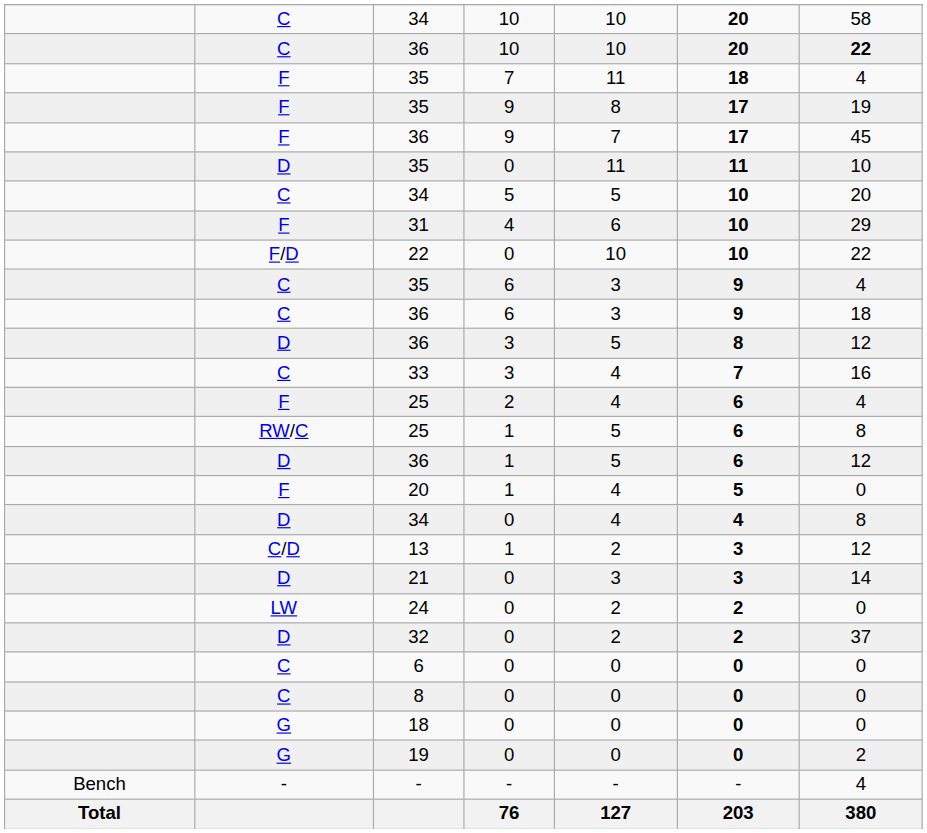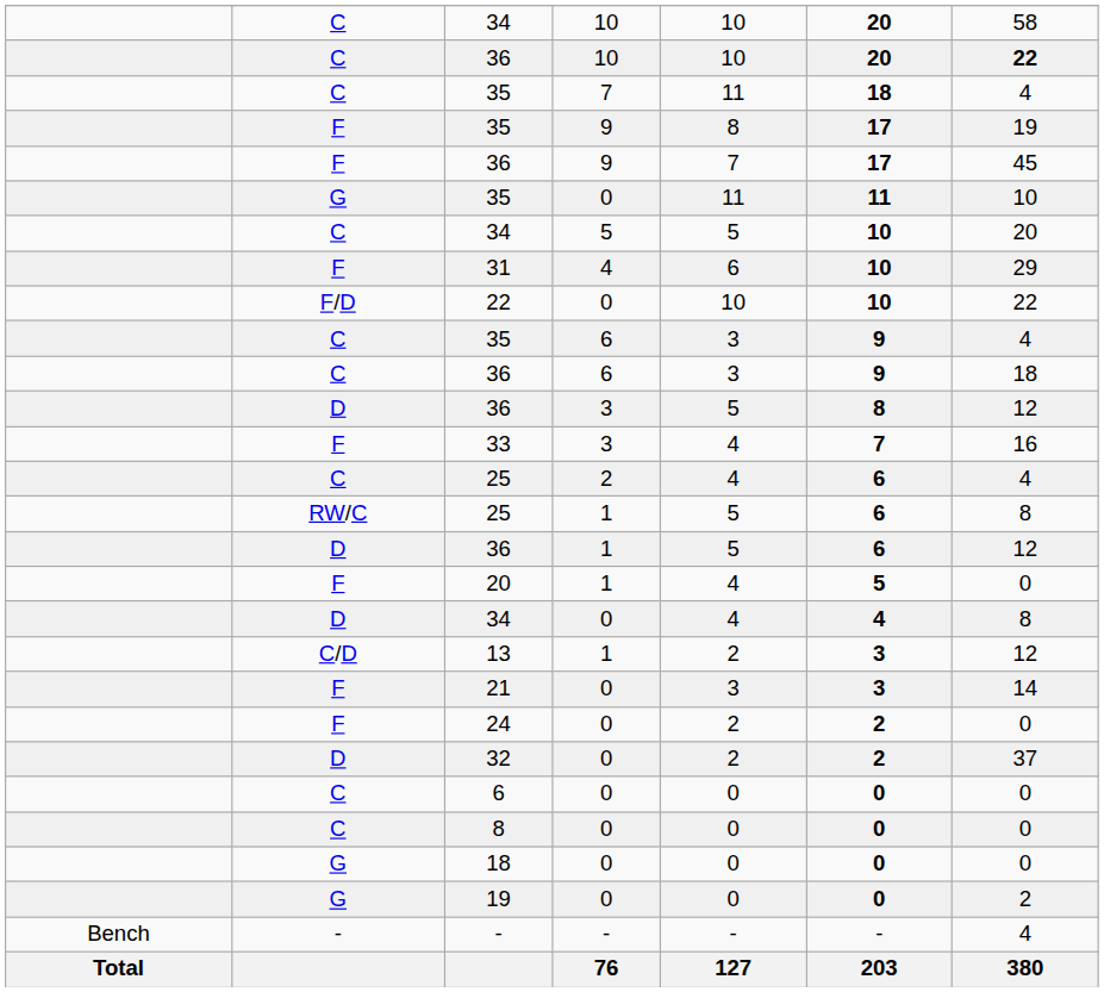35 / 7 | column 2: F -> C
35 / 0 | column 2: D -> G
33 | column 2: C -> F
25 / 2 | column 2: F -> C
21 | column 2: D -> F
24 | column 2: LW -> F
